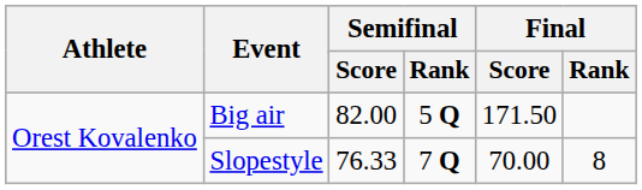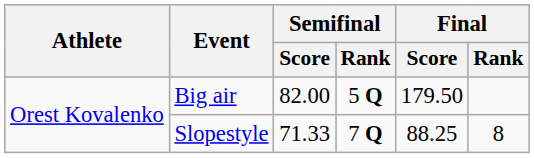Big air | Final / Score: 171.50 -> 179.50
Slopestyle | Semifinal / Score: 76.33 -> 71.33
Slopestyle | Final / Score: 70.00 -> 88.25
